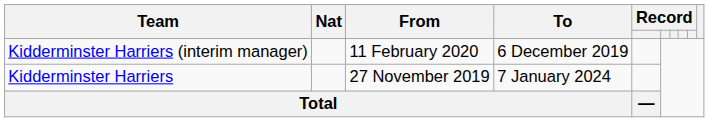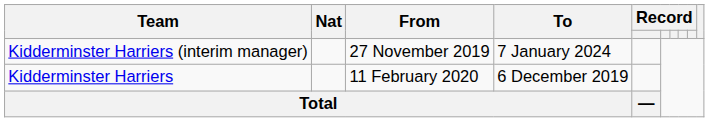Kidderminster Harriers (interim manager) | From: 11 February 2020 -> 27 November 2019
Kidderminster Harriers (interim manager) | To: 6 December 2019 -> 7 January 2024
Kidderminster Harriers | From: 27 November 2019 -> 11 February 2020
Kidderminster Harriers | To: 7 January 2024 -> 6 December 2019
